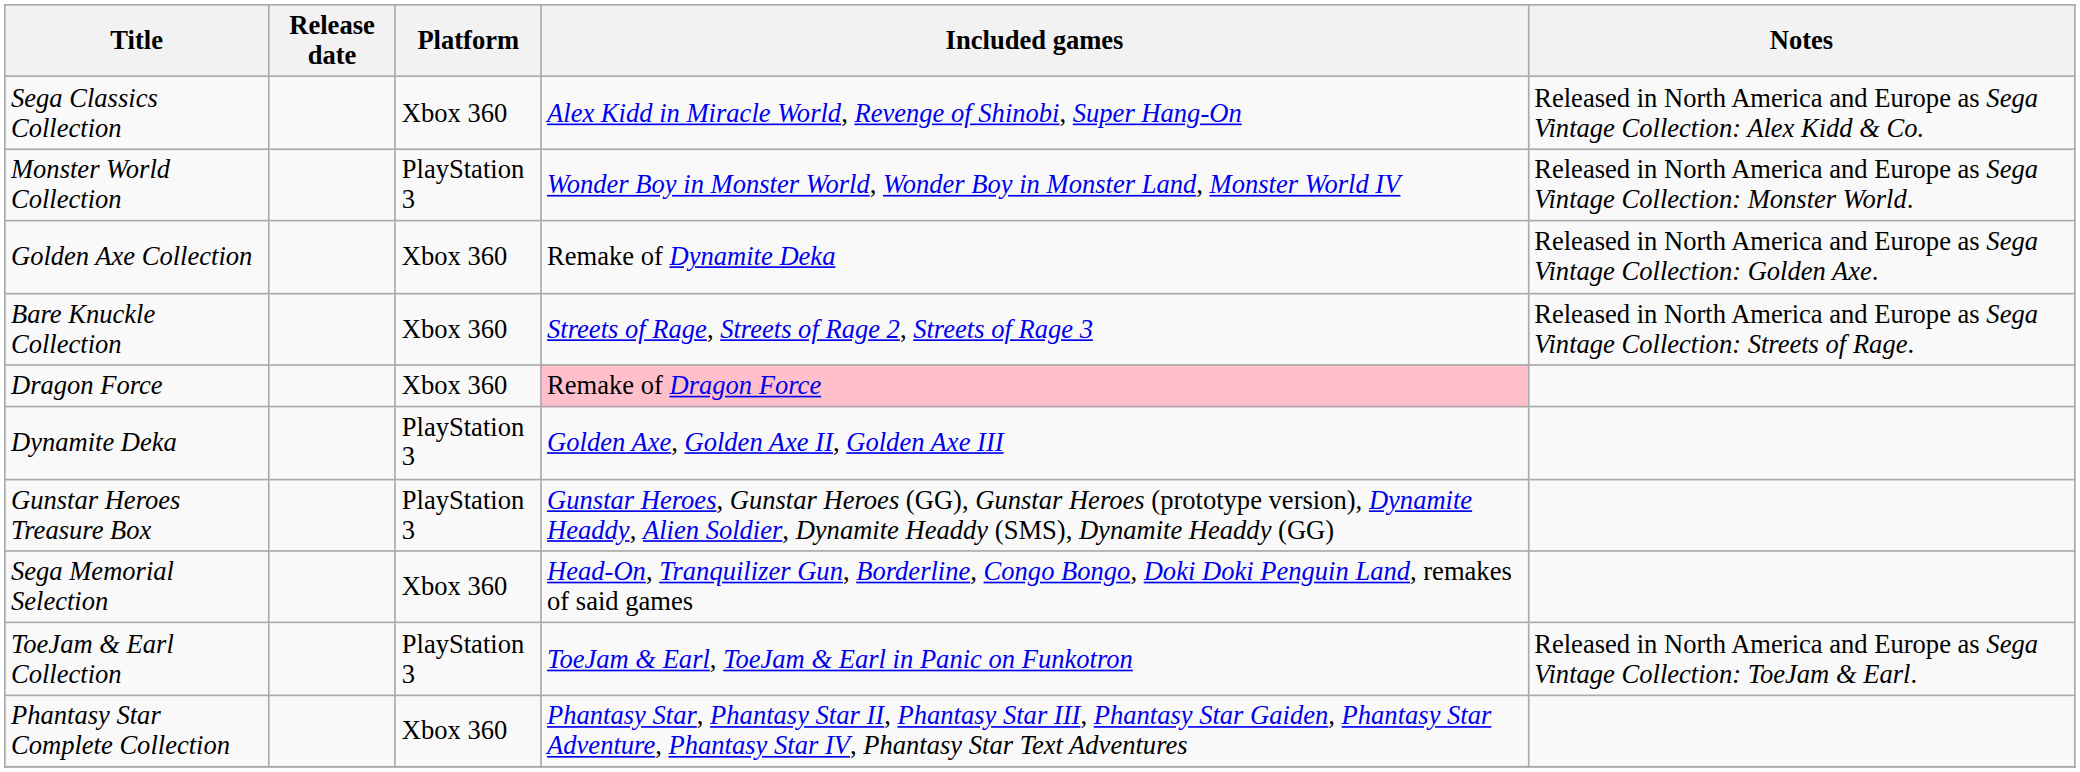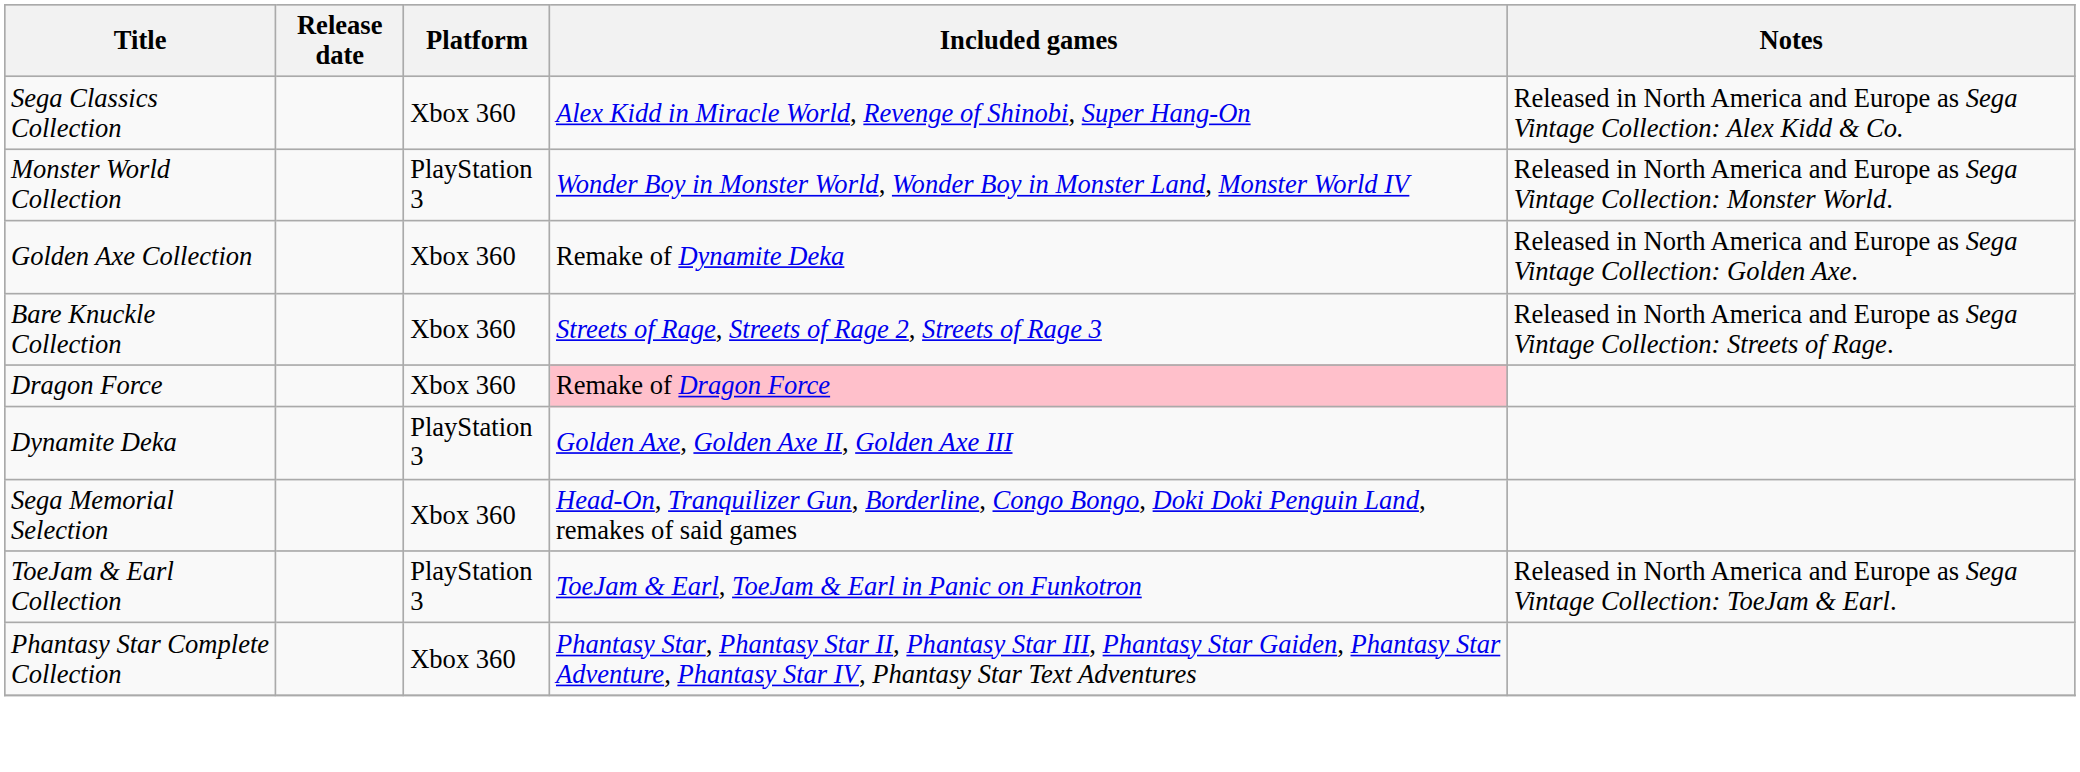- row: Gunstar Heroes Treasure Box | PlayStation 3 | Gunstar Heroes, Gunstar Heroes (GG), Gunstar Heroes (prototype version), Dynamite Headdy, Alien Soldier, Dynamite Headdy (SMS), Dynamite Headdy (GG)
